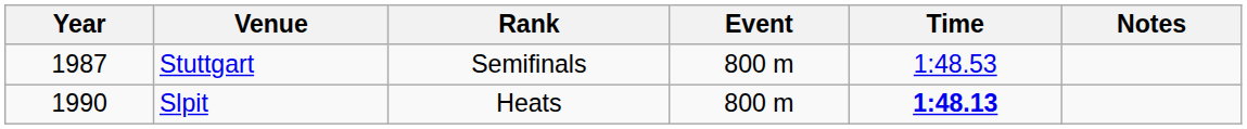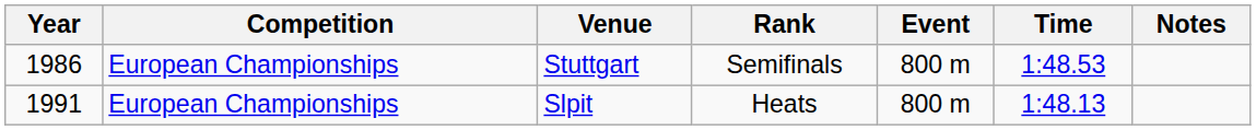+ column: Competition | European Championships | European Championships
Stuttgart | Year: 1987 -> 1986
Slpit | Year: 1990 -> 1991
Slpit | Time: bold -> normal
